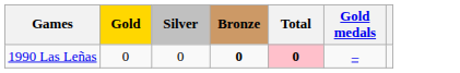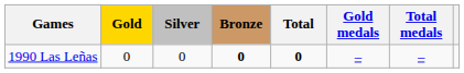+ column: Total medals | –
1990 Las Leñas | Total: pink background -> no background
